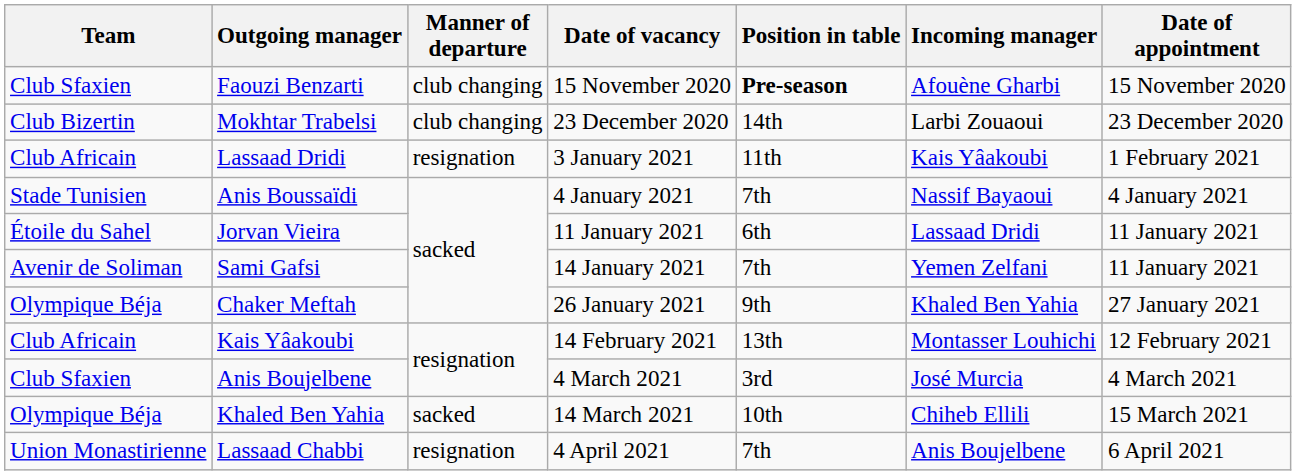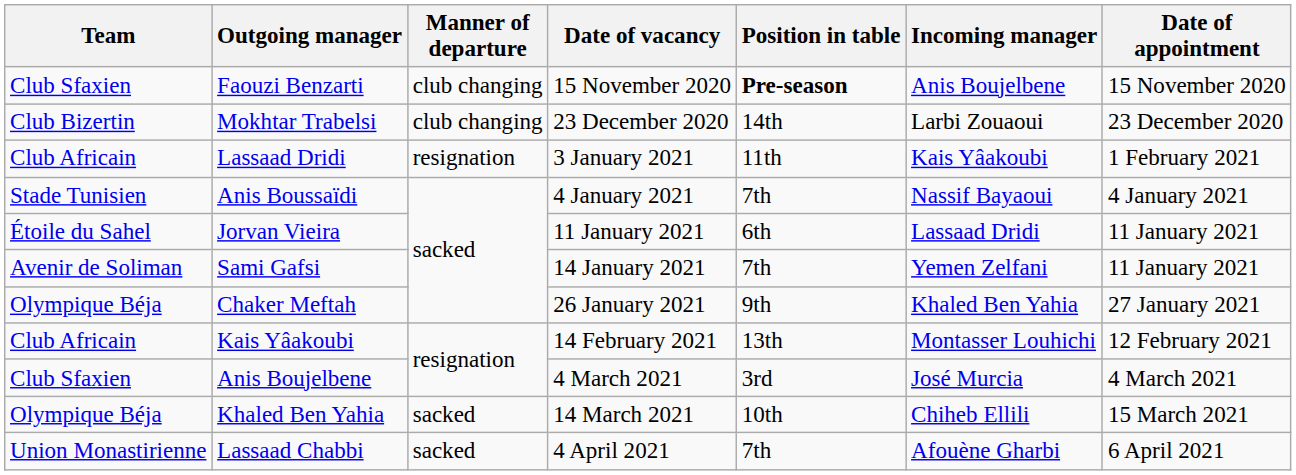Faouzi Benzarti | Incoming manager: Afouène Gharbi -> Anis Boujelbene
Lassaad Chabbi | Manner of departure: resignation -> sacked
Lassaad Chabbi | Incoming manager: Anis Boujelbene -> Afouène Gharbi
